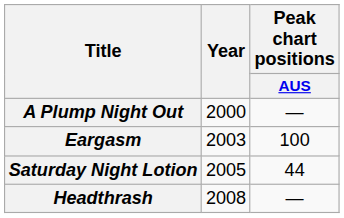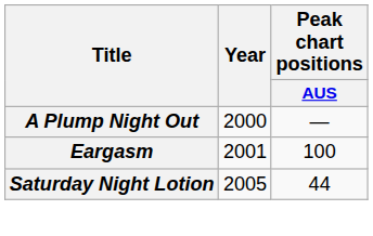Eargasm | Year: 2003 -> 2001
- row: Headthrash | 2008 | —
